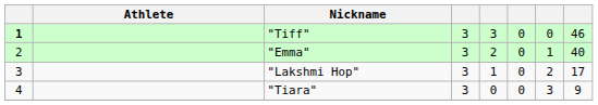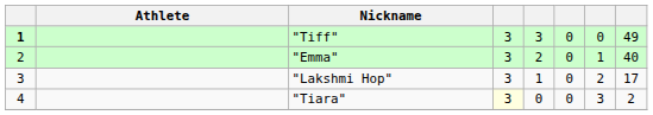"Tiff" | column 8: 46 -> 49
"Tiara" | column 4: no background -> lightyellow background
"Tiara" | column 8: 9 -> 2
